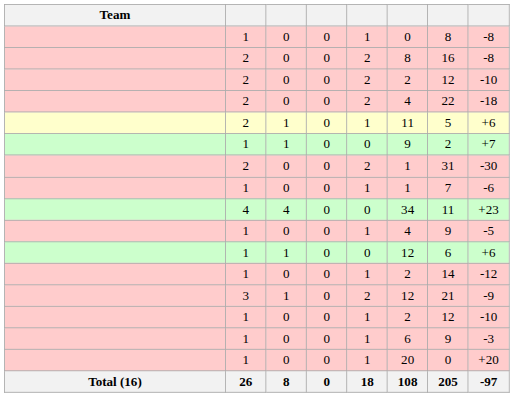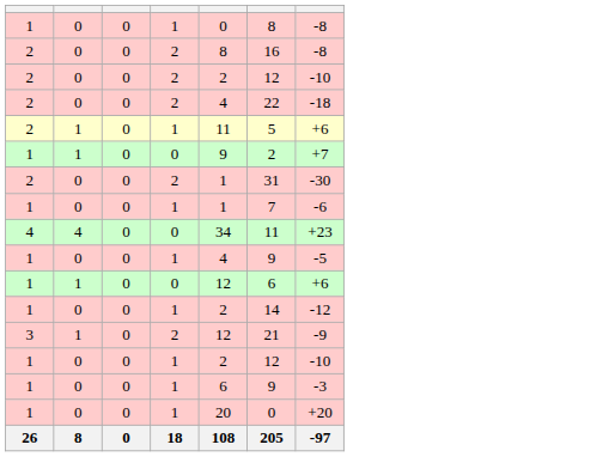- column: Team | Total (16)
